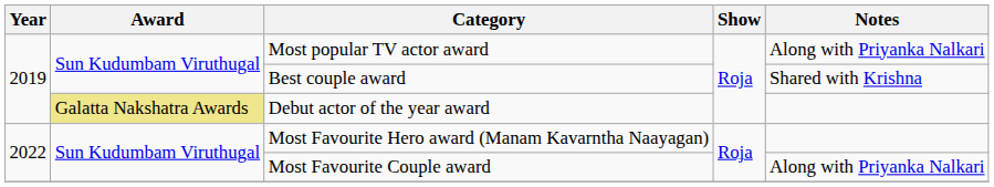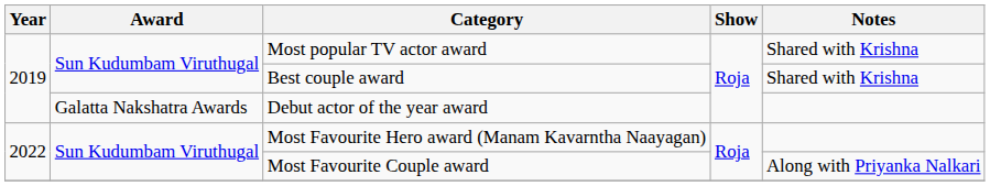Most popular TV actor award | Notes: Along with Priyanka Nalkari -> Shared with Krishna
Debut actor of the year award | Award: khaki background -> no background
